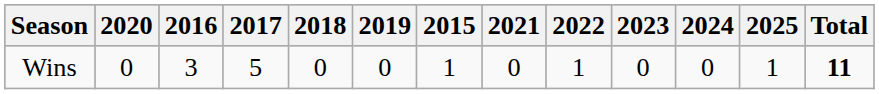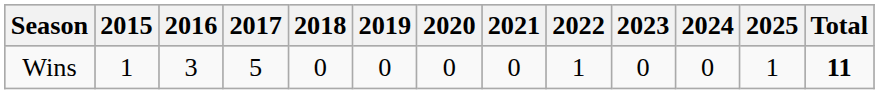columns swapped: 2015 <-> 2020
